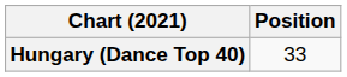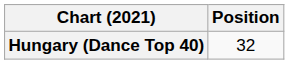Hungary (Dance Top 40) | Position: 33 -> 32
